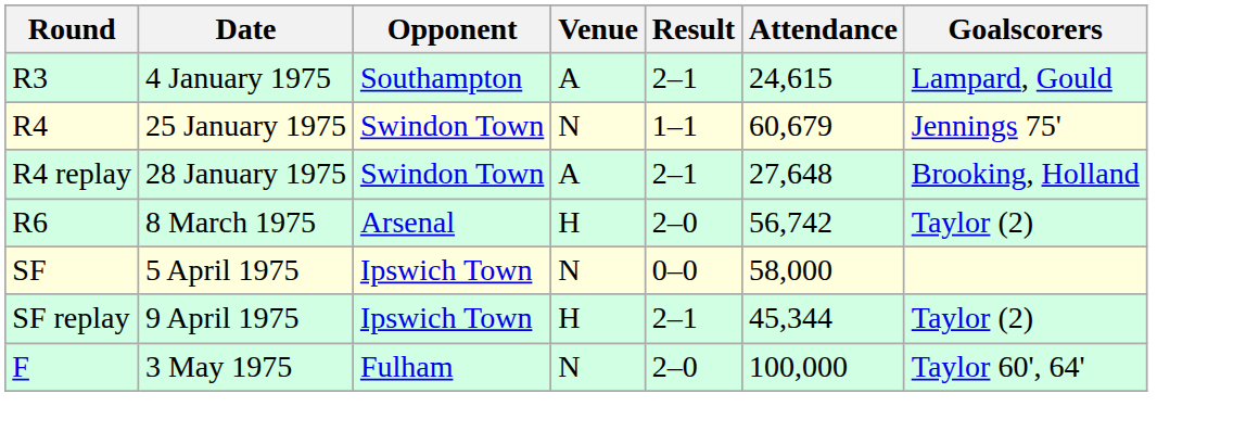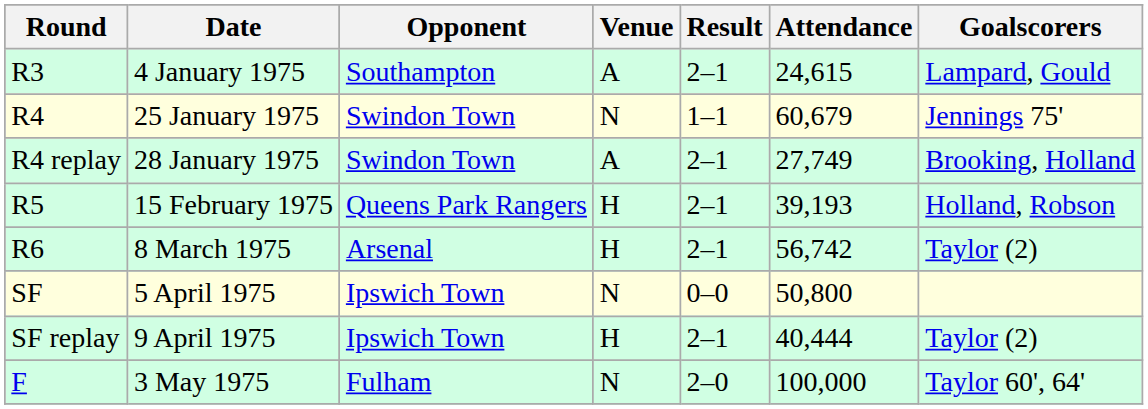28 January 1975 | Attendance: 27,648 -> 27,749
+ row: R5 | 15 February 1975 | Queens Park Rangers | H | 2–1 | 39,193 | Holland, Robson
8 March 1975 | Result: 2–0 -> 2–1
5 April 1975 | Attendance: 58,000 -> 50,800
9 April 1975 | Attendance: 45,344 -> 40,444
